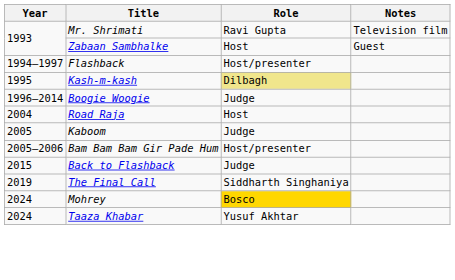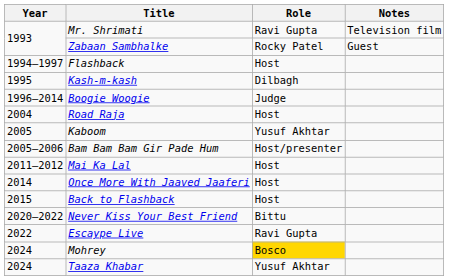Zabaan Sambhalke | Role: Host -> Rocky Patel
Flashback | Role: Host/presenter -> Host
Kash-m-kash | Role: khaki background -> no background
Kaboom | Role: Judge -> Yusuf Akhtar
+ row: 2011–2012 | Mai Ka Lal | Host
+ row: 2014 | Once More With Jaaved Jaaferi | Host
Back to Flashback | Role: Judge -> Host
- row: 2019 | The Final Call | Siddharth Singhaniya
+ row: 2020–2022 | Never Kiss Your Best Friend | Bittu
+ row: 2022 | Escaype Live | Ravi Gupta
